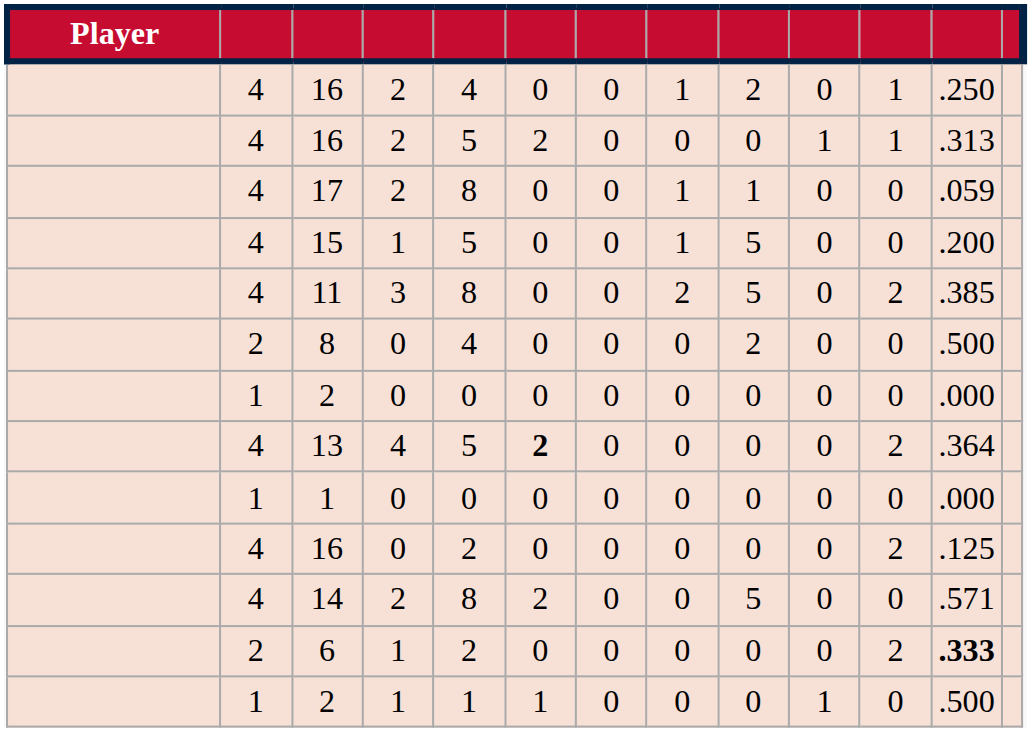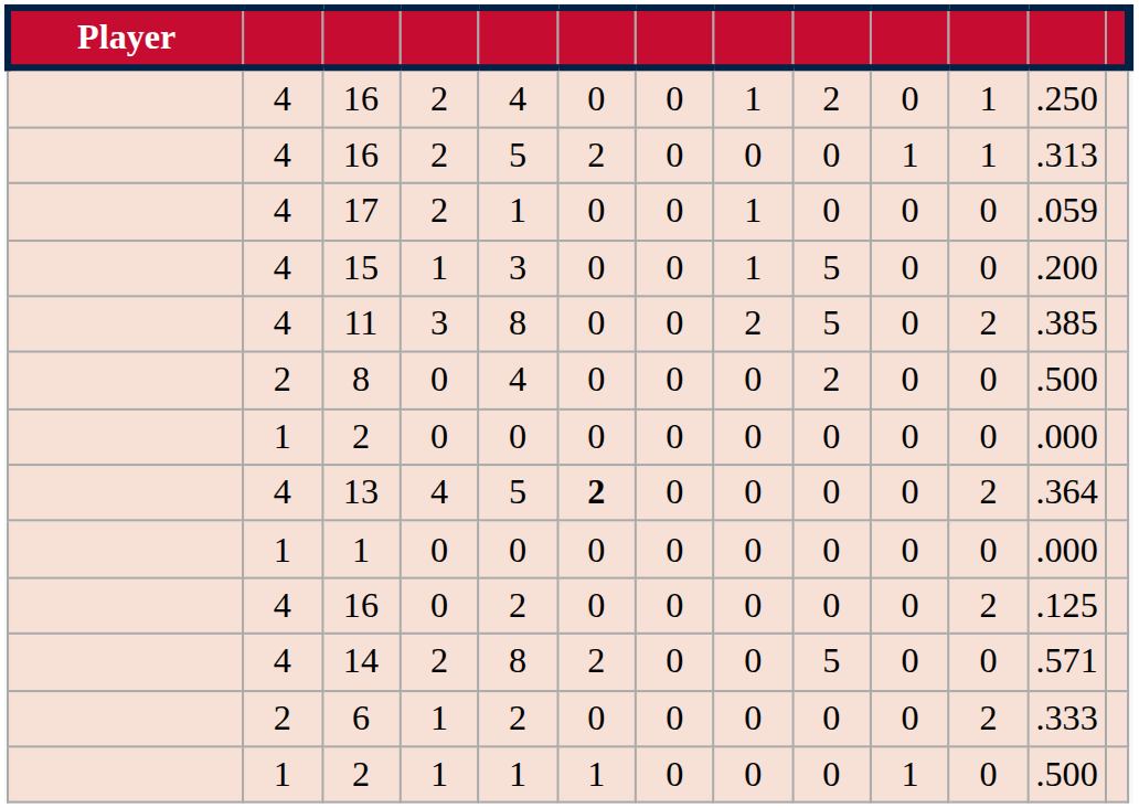17 | column 5: 8 -> 1
17 | column 9: 1 -> 0
15 | column 5: 5 -> 3
6 | column 12: bold -> normal
